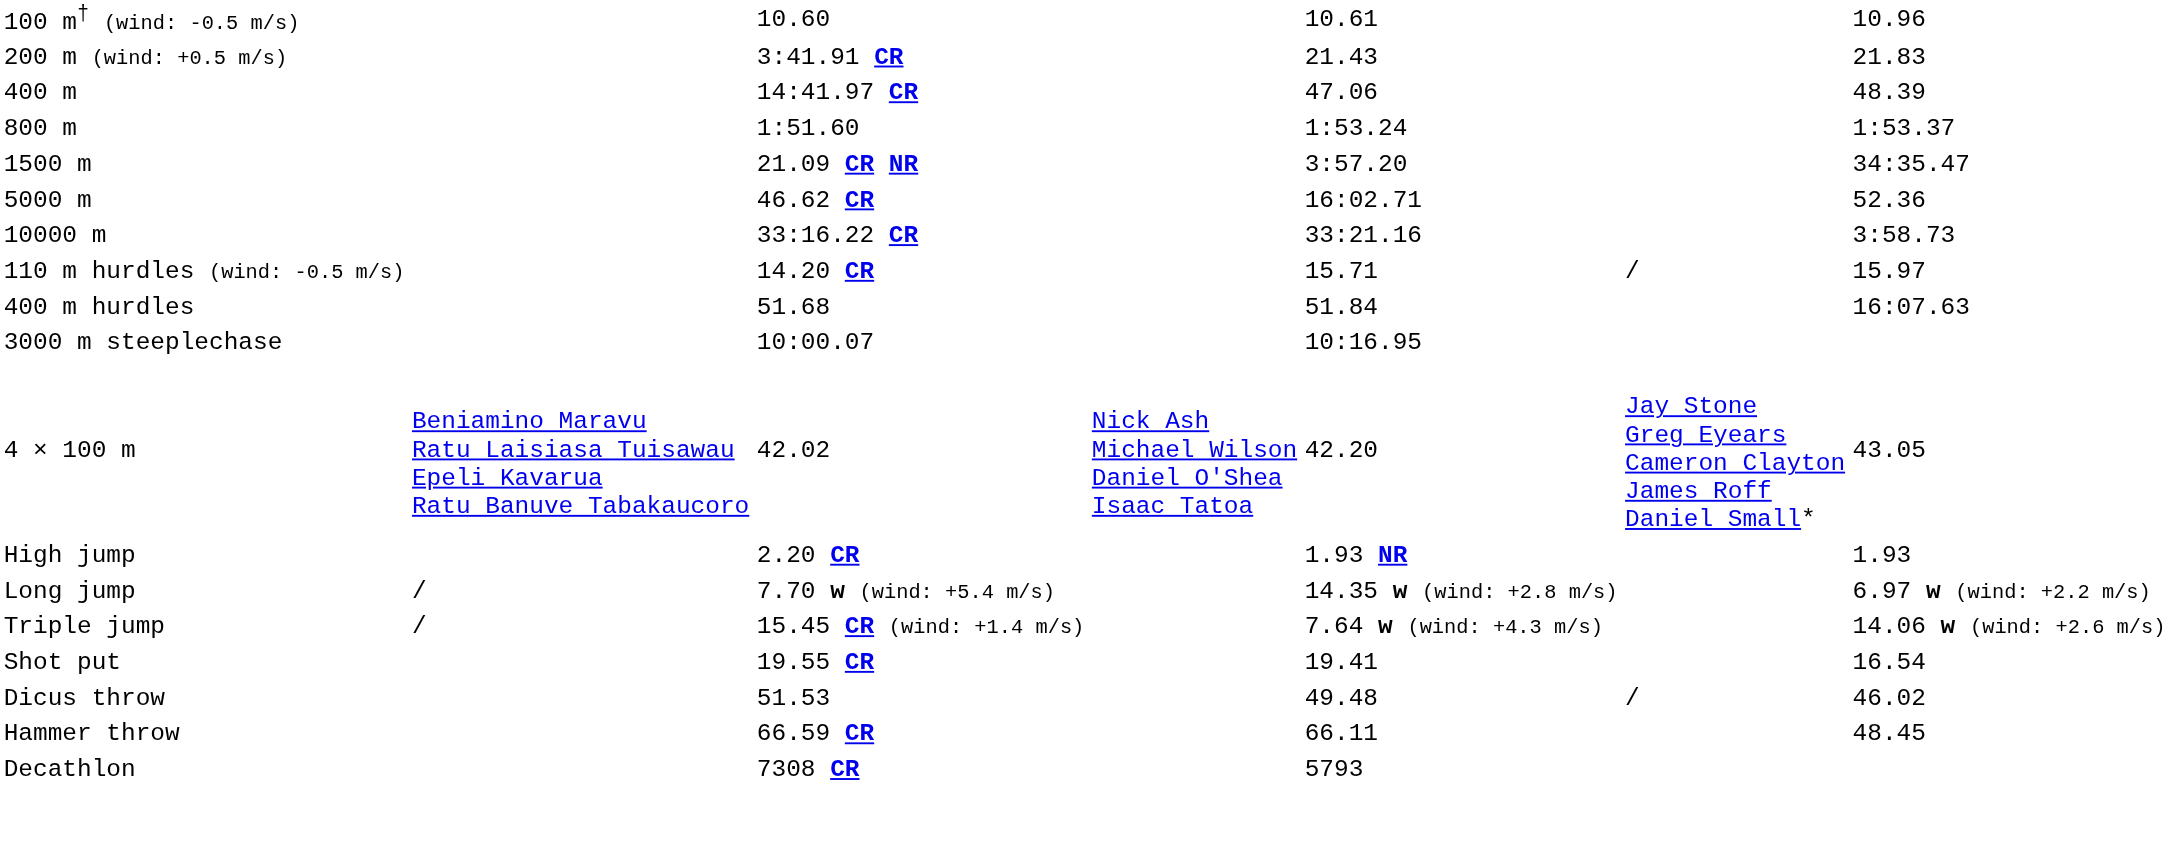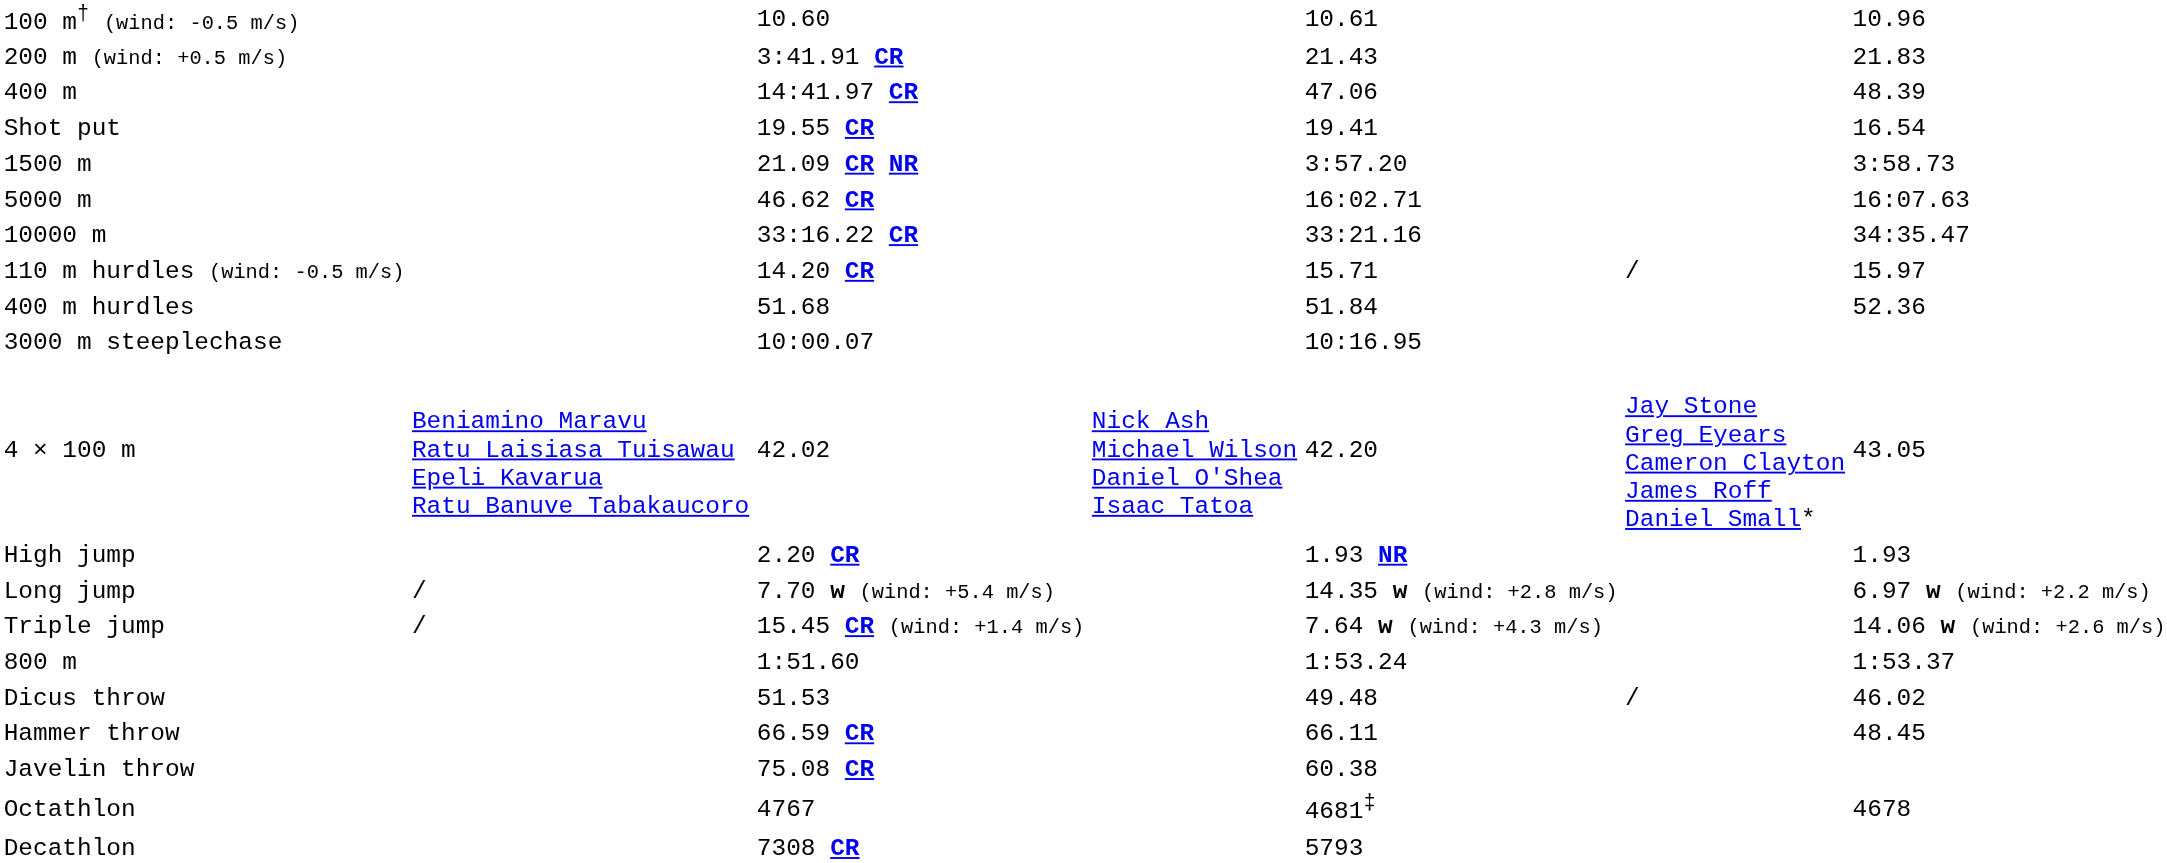rows swapped: 800 m <-> Shot put
1500 m | column 7: 34:35.47 -> 3:58.73
5000 m | column 7: 52.36 -> 16:07.63
10000 m | column 7: 3:58.73 -> 34:35.47
400 m hurdles | column 7: 16:07.63 -> 52.36
+ row: Javelin throw | 75.08 CR | 60.38
+ row: Octathlon | 4767 | 4681‡ | 4678
